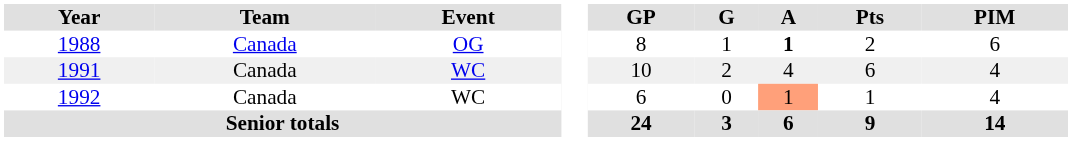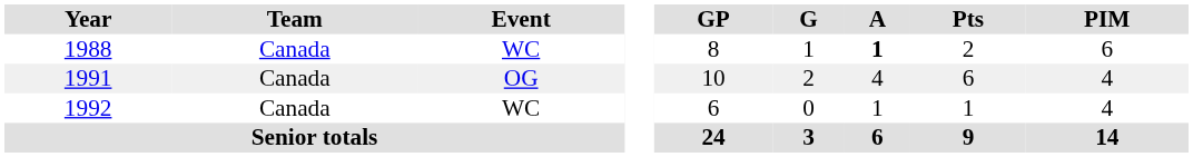1988 | Event: OG -> WC
1991 | Event: WC -> OG
1992 | A: lightsalmon background -> no background
